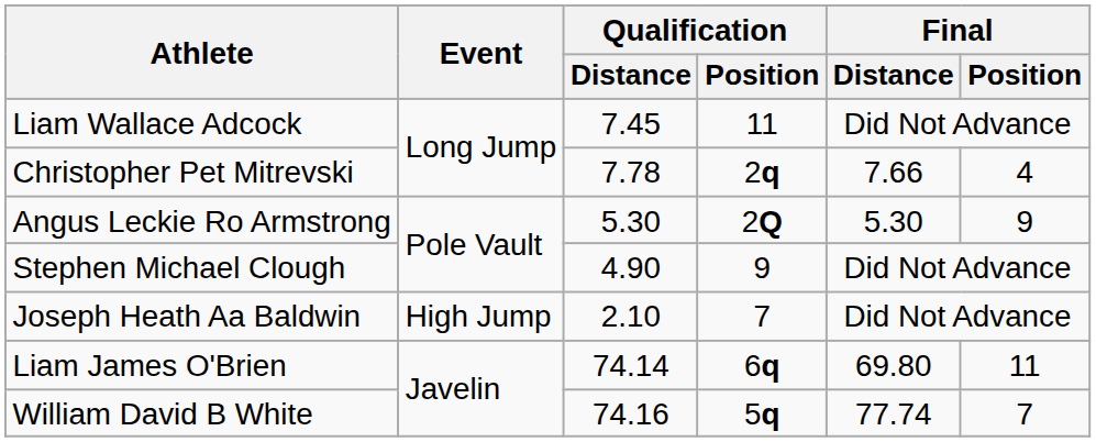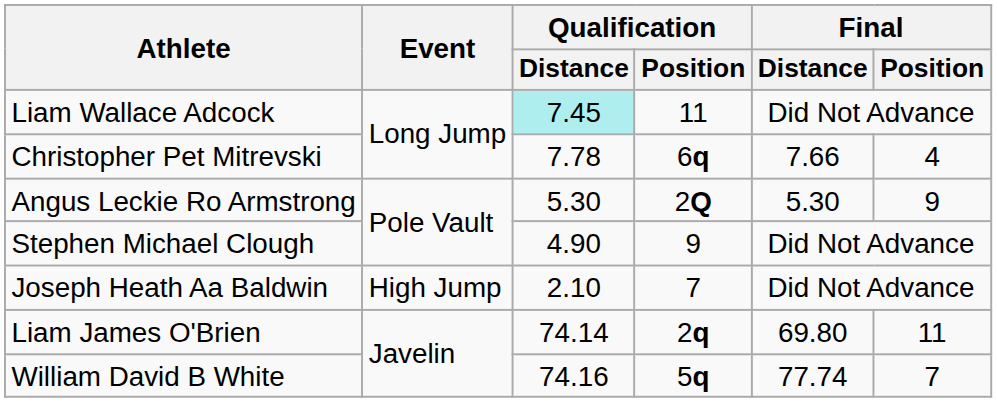Liam Wallace Adcock | Qualification / Distance: no background -> paleturquoise background
Christopher Pet Mitrevski | Qualification / Position: 2q -> 6q
Liam James O'Brien | Qualification / Position: 6q -> 2q
